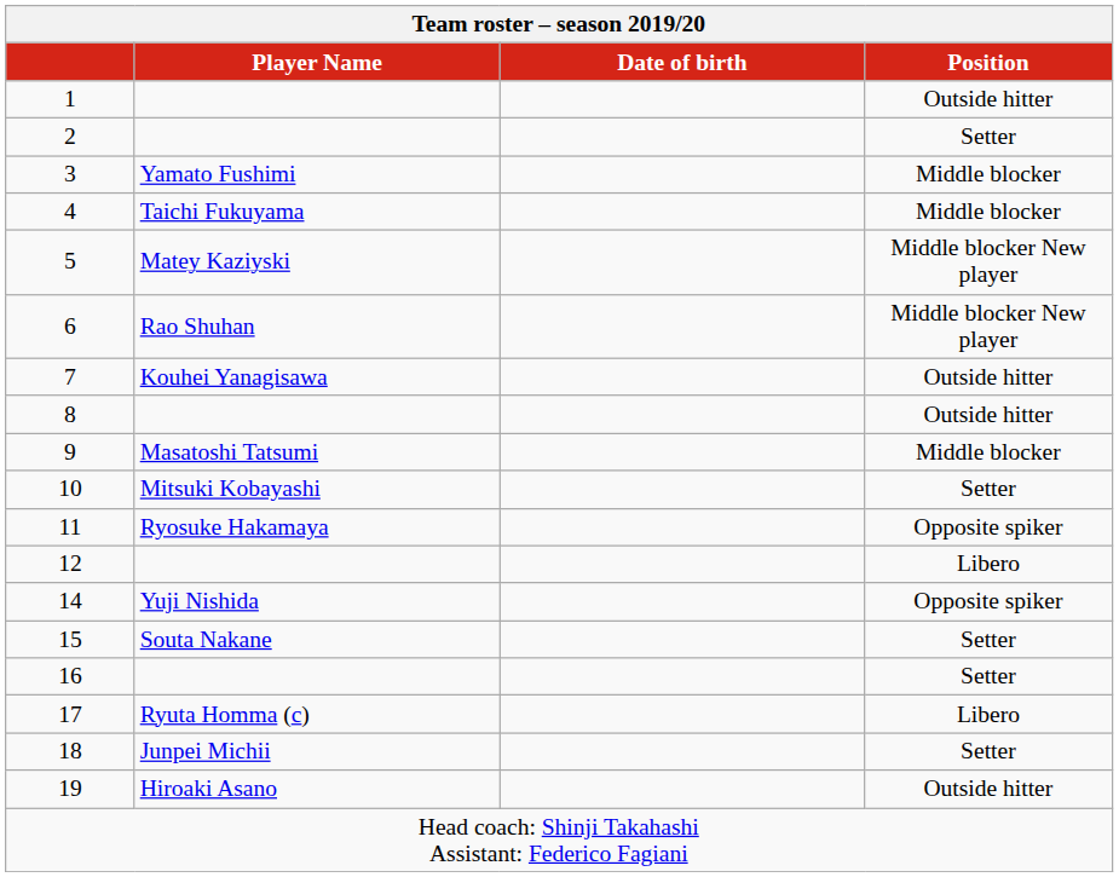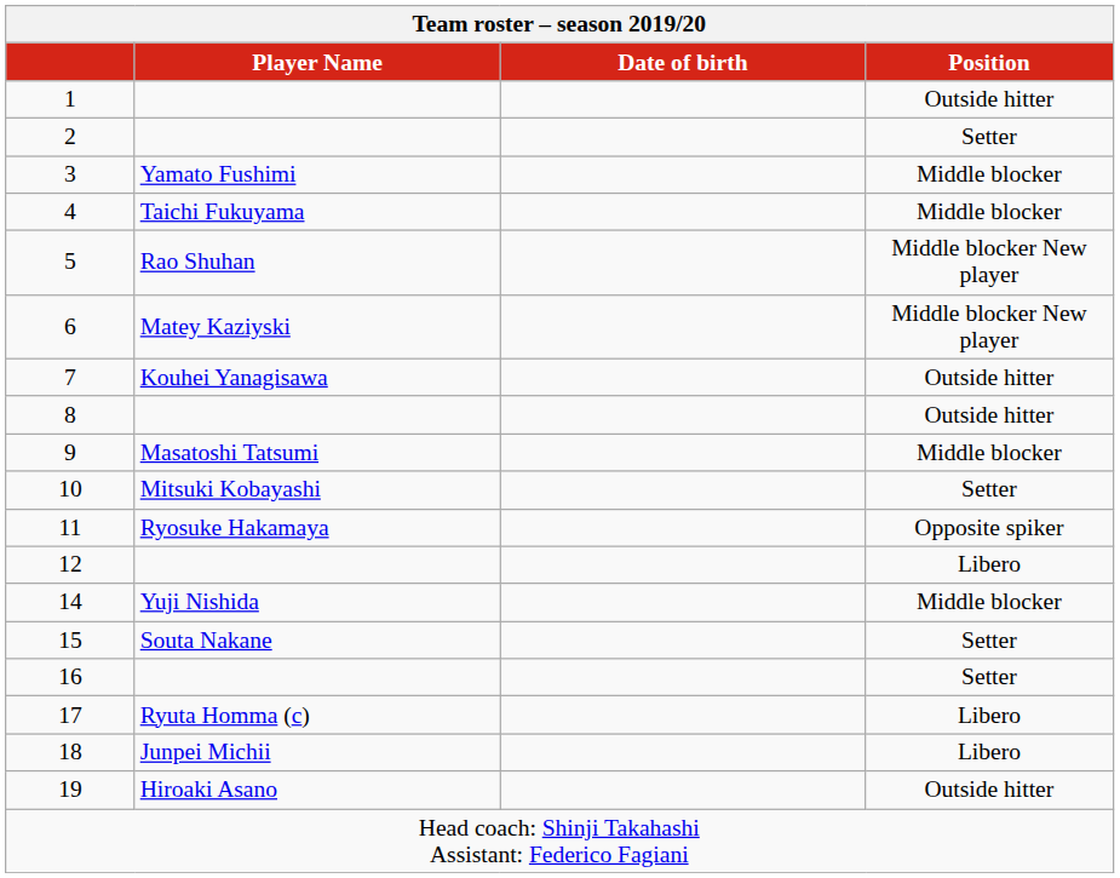5 | Player Name: Matey Kaziyski -> Rao Shuhan
6 | Player Name: Rao Shuhan -> Matey Kaziyski
14 | Position: Opposite spiker -> Middle blocker
18 | Position: Setter -> Libero
